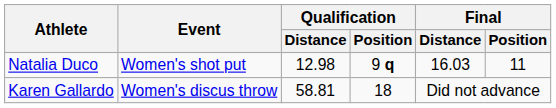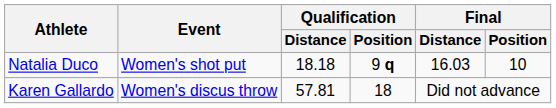Natalia Duco | Qualification / Distance: 12.98 -> 18.18
Natalia Duco | Final / Position: 11 -> 10
Karen Gallardo | Qualification / Distance: 58.81 -> 57.81
